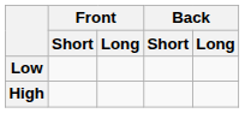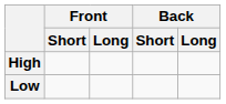rows swapped: High <-> Low
